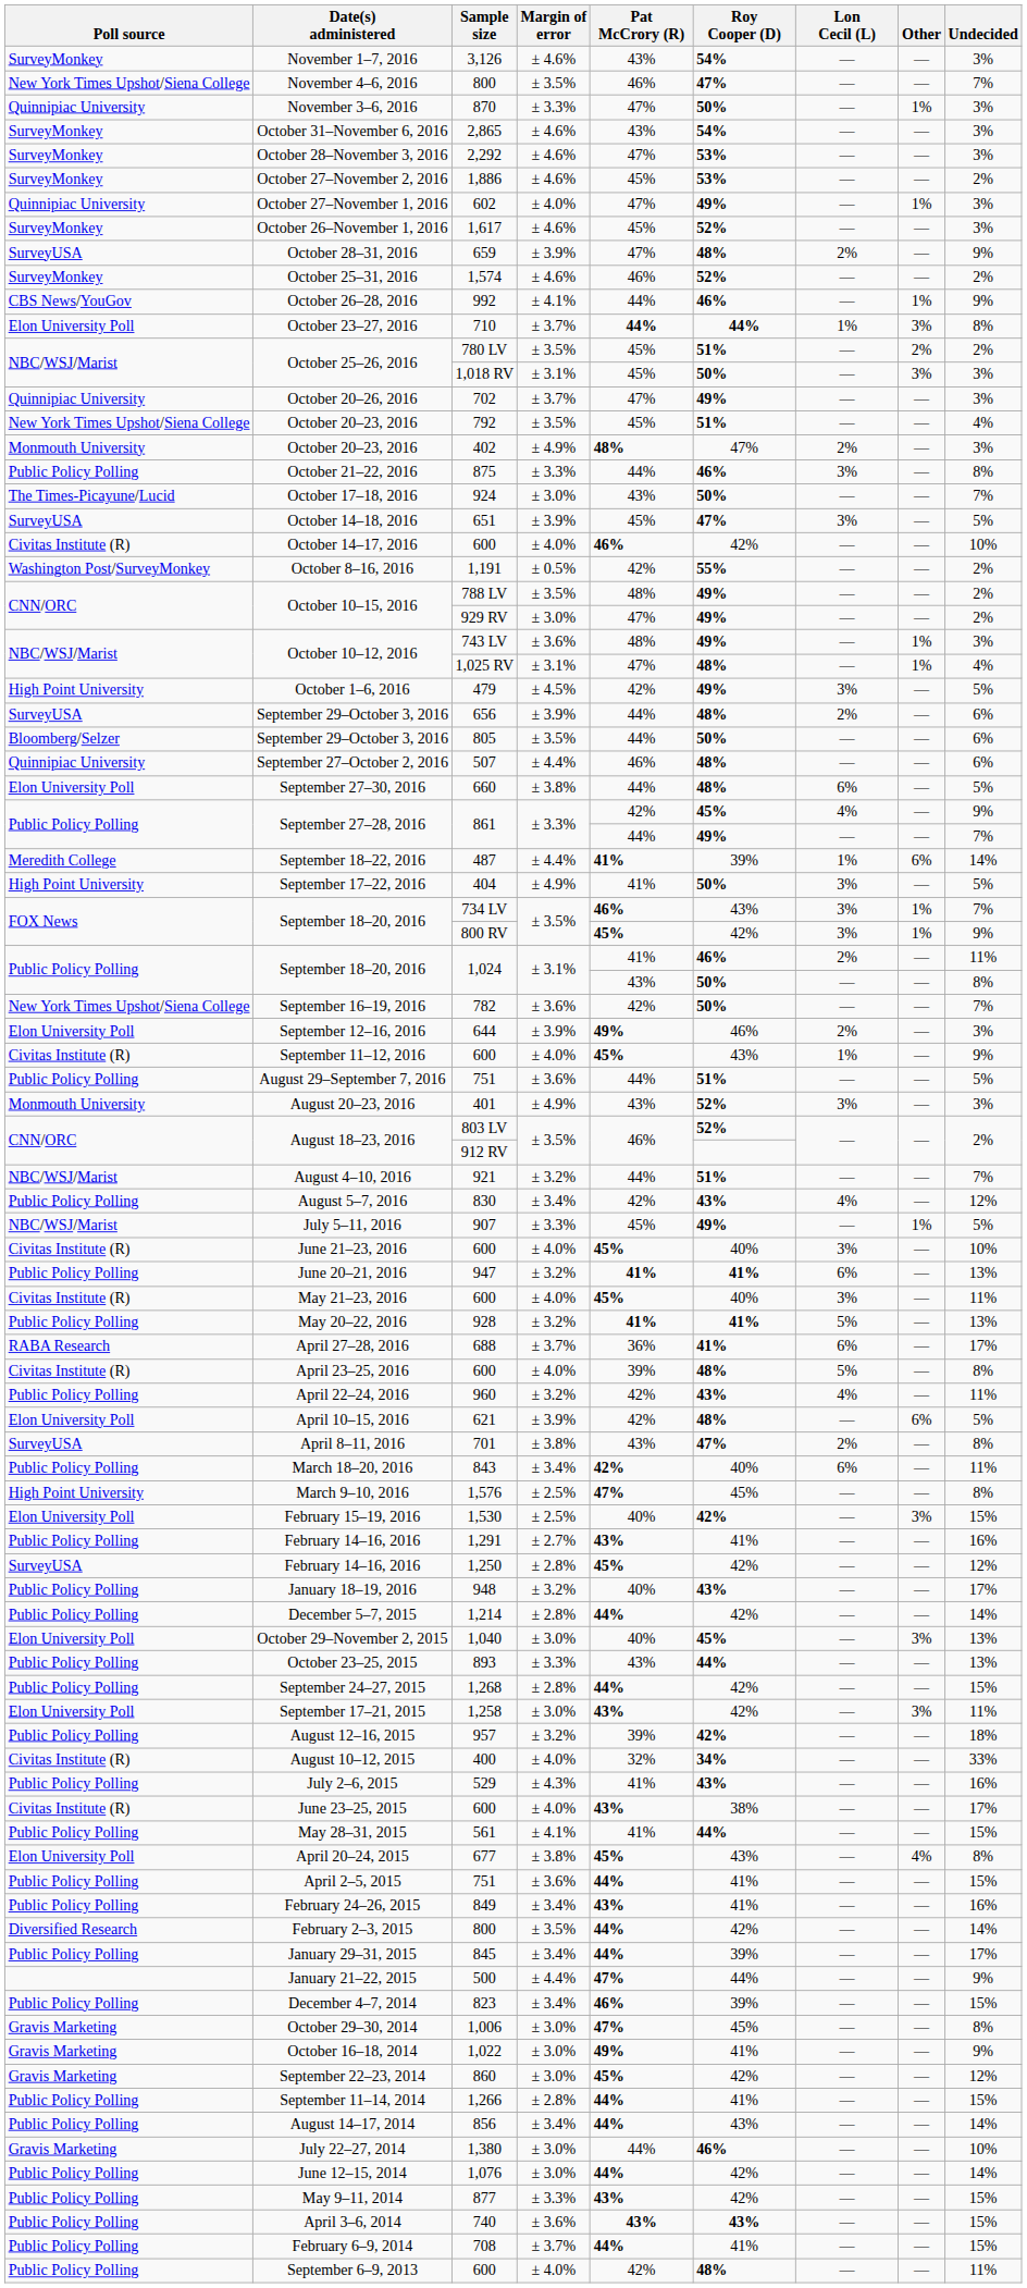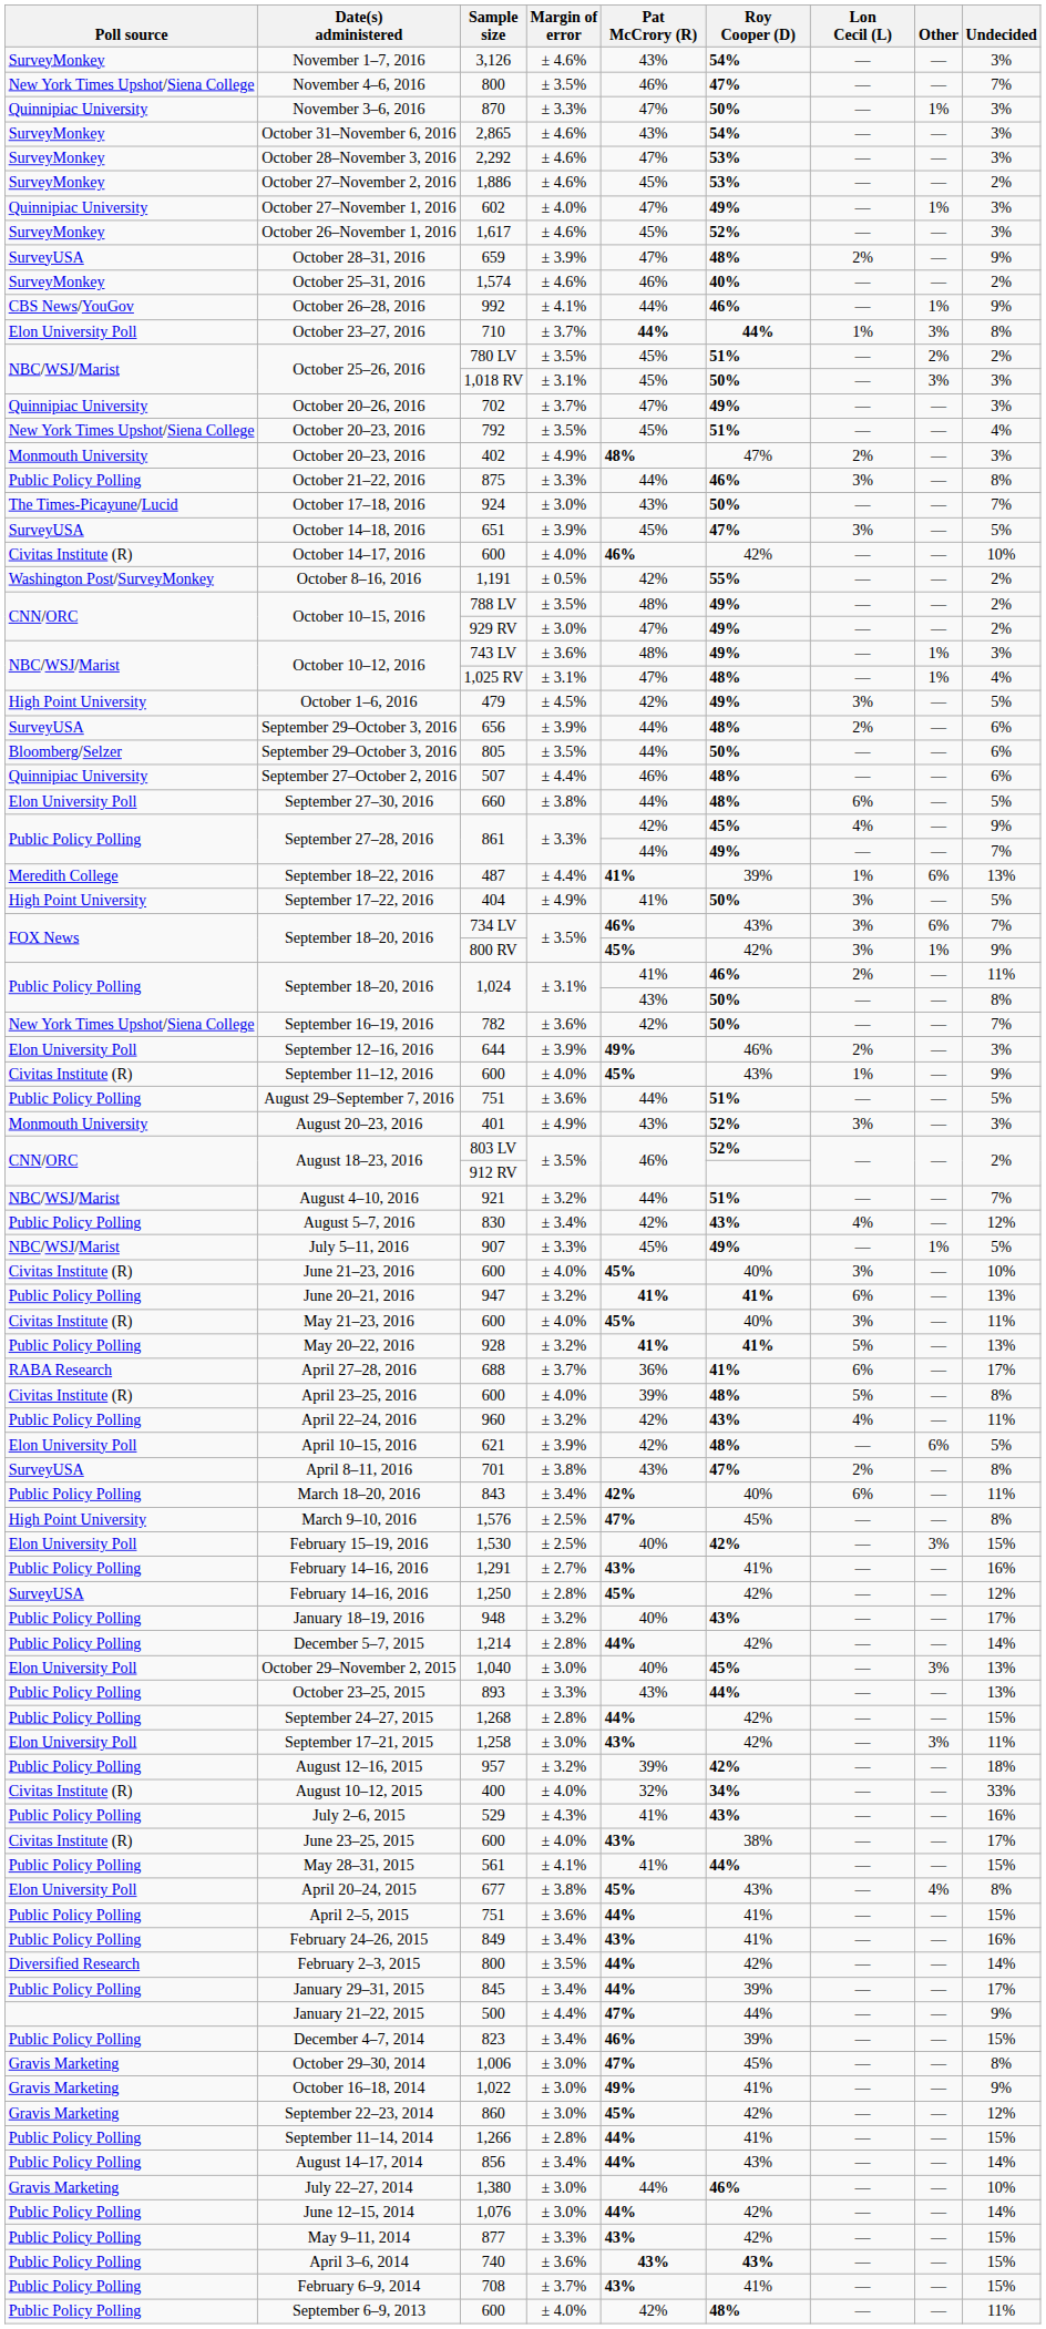1,574 | Roy Cooper (D): 52% -> 40%
487 | Undecided: 14% -> 13%
734 LV | Other: 1% -> 6%
708 | Pat McCrory (R): 44% -> 43%
